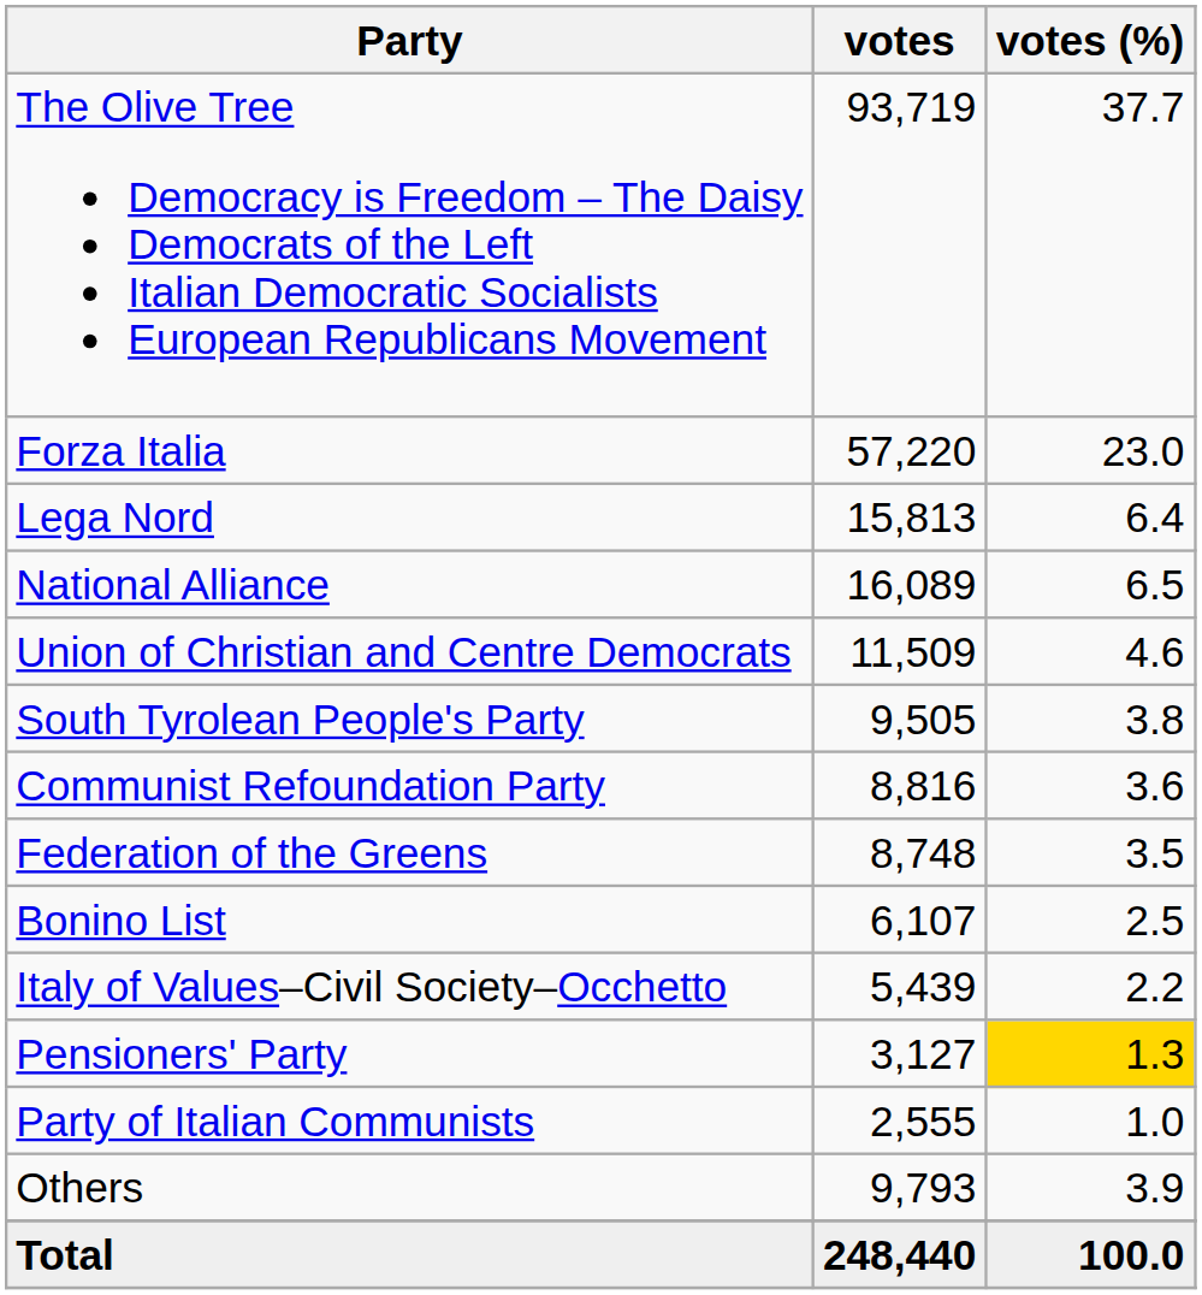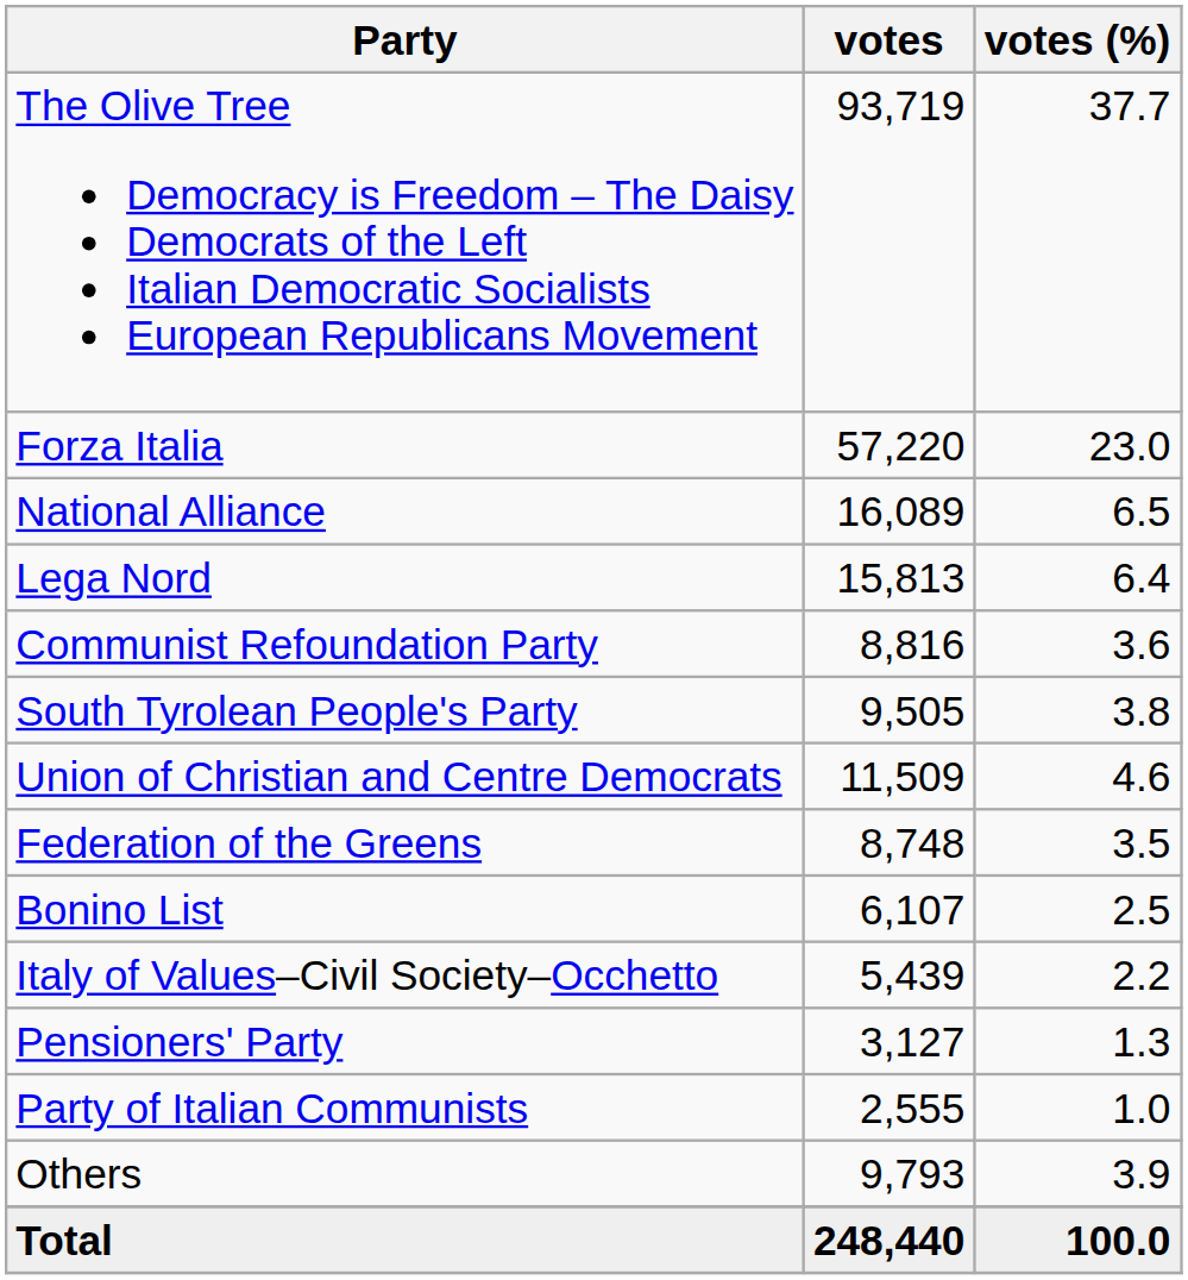rows swapped: National Alliance <-> Lega Nord
rows swapped: Union of Christian and Centre Democrats <-> Communist Refoundation Party
Pensioners' Party | votes (%): gold background -> no background
